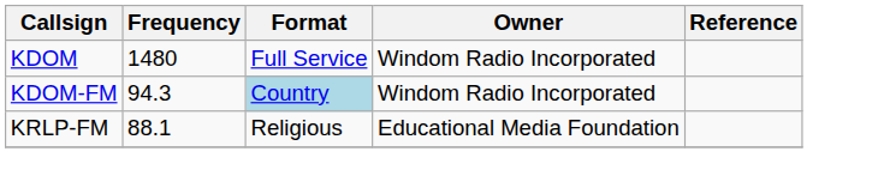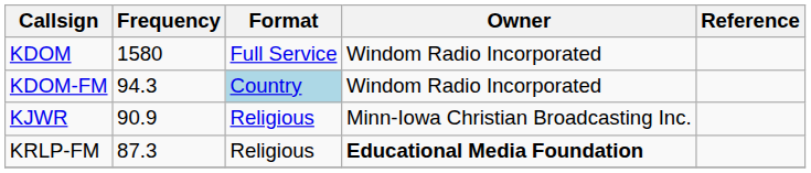KDOM | Frequency: 1480 -> 1580
+ row: KJWR | 90.9 | Religious | Minn-Iowa Christian Broadcasting Inc.
KRLP-FM | Frequency: 88.1 -> 87.3
KRLP-FM | Owner: normal -> bold
